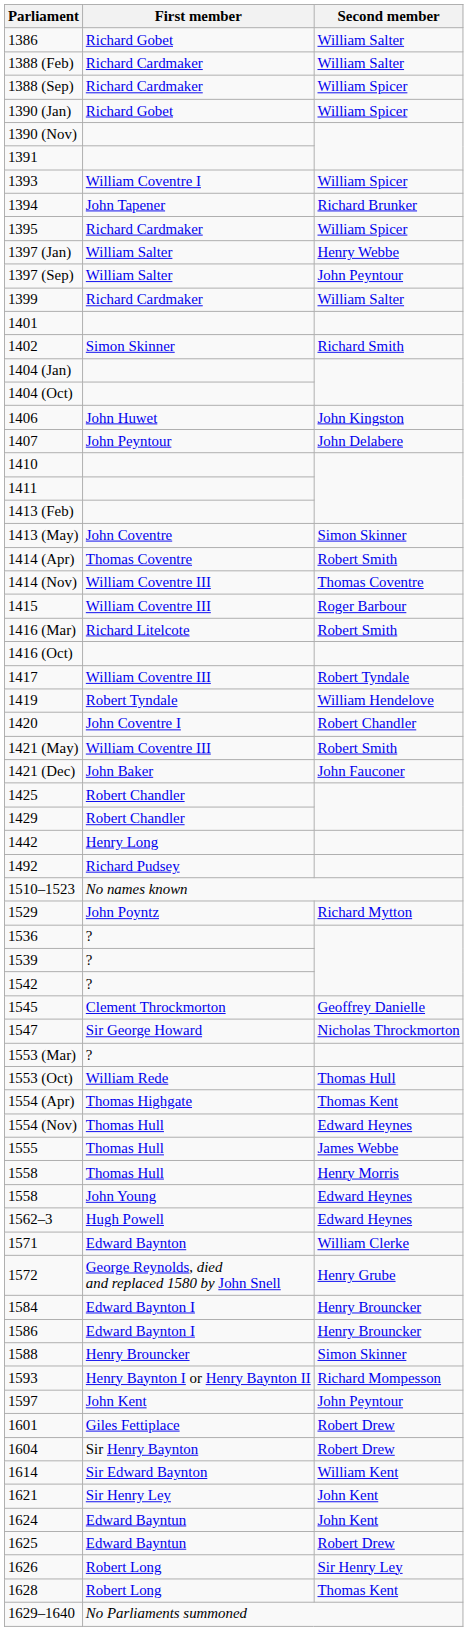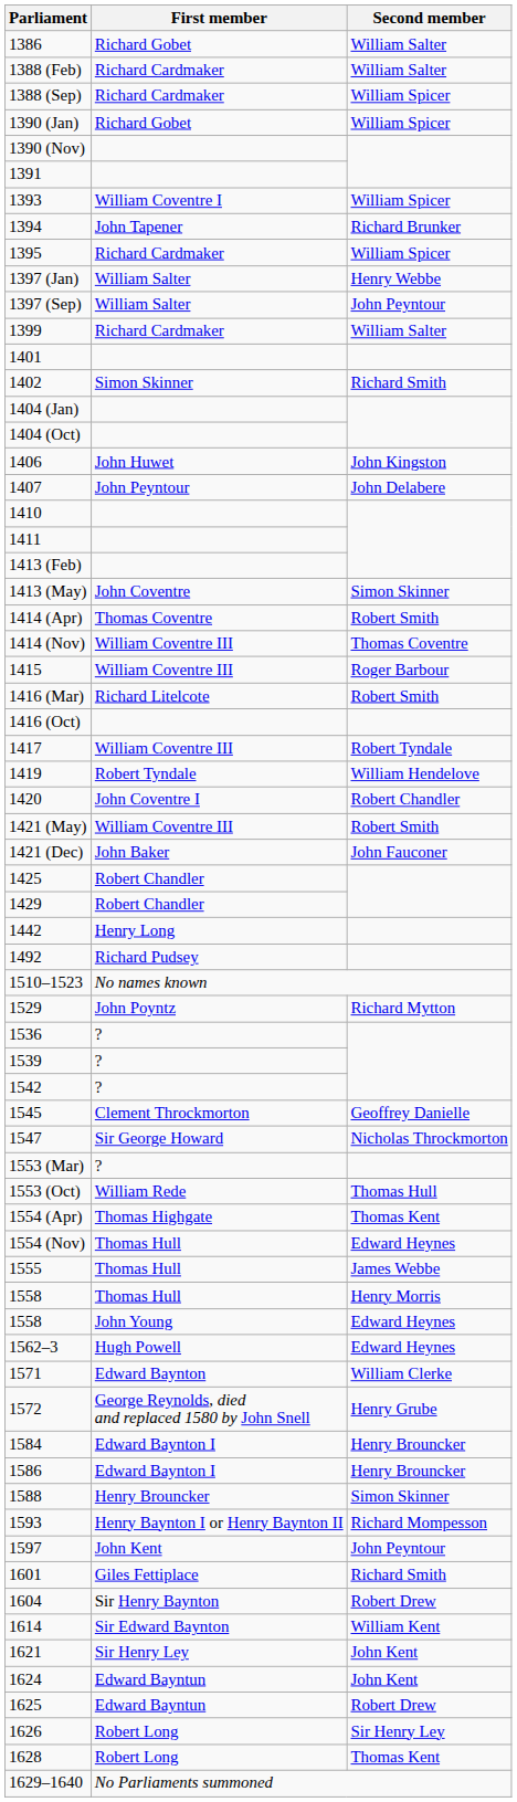1601 | Second member: Robert Drew -> Richard Smith
